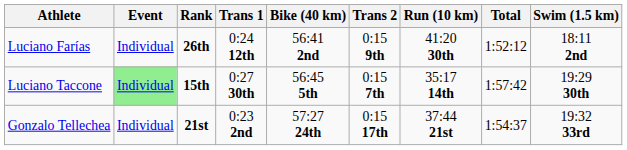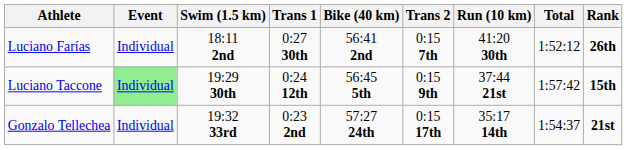columns swapped: Swim (1.5 km) <-> Rank
Luciano Farías | Trans 1: 0:24 12th -> 0:27 30th
Luciano Farías | Trans 2: 0:15 9th -> 0:15 7th
Luciano Taccone | Trans 1: 0:27 30th -> 0:24 12th
Luciano Taccone | Trans 2: 0:15 7th -> 0:15 9th
Luciano Taccone | Run (10 km): 35:17 14th -> 37:44 21st
Gonzalo Tellechea | Run (10 km): 37:44 21st -> 35:17 14th
